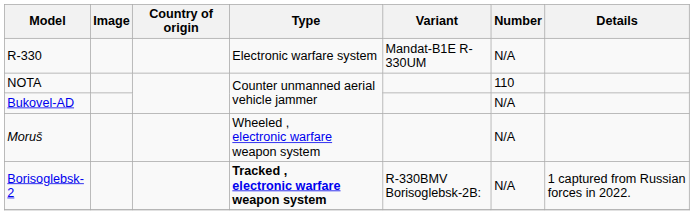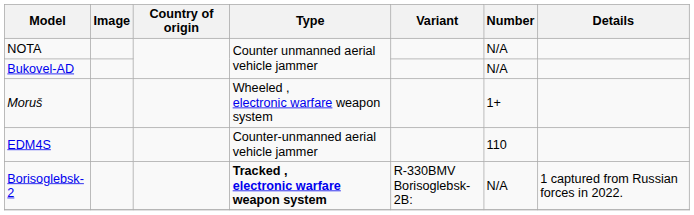- row: R-330 | Electronic warfare system | Mandat-B1E R-330UM | N/A
NOTA | Number: 110 -> N/A
Moruš | Number: N/A -> 1+
+ row: EDM4S | Counter-unmanned aerial vehicle jammer | 110
